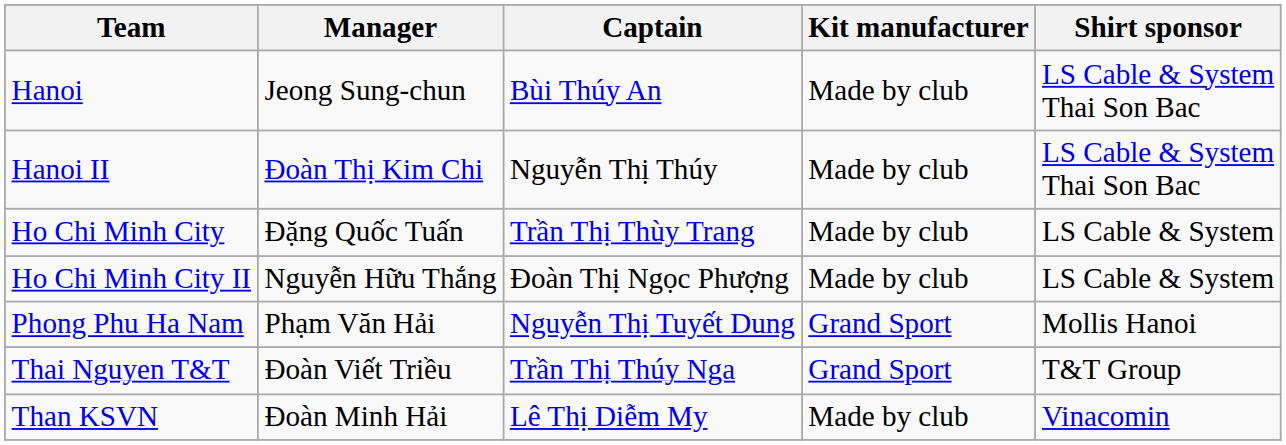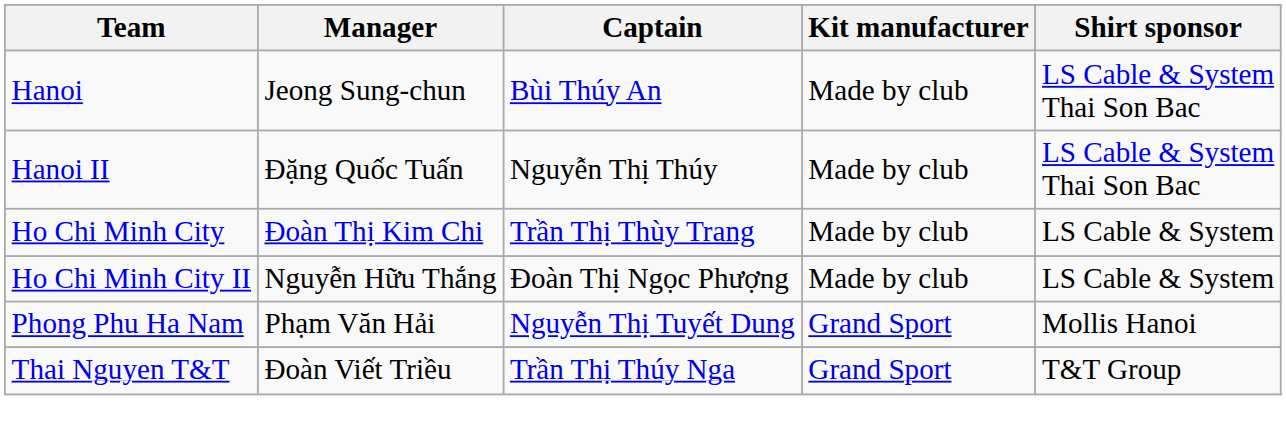Hanoi II | Manager: Đoàn Thị Kim Chi -> Đặng Quốc Tuấn
Ho Chi Minh City | Manager: Đặng Quốc Tuấn -> Đoàn Thị Kim Chi
- row: Than KSVN | Đoàn Minh Hải | Lê Thị Diễm My | Made by club | Vinacomin
